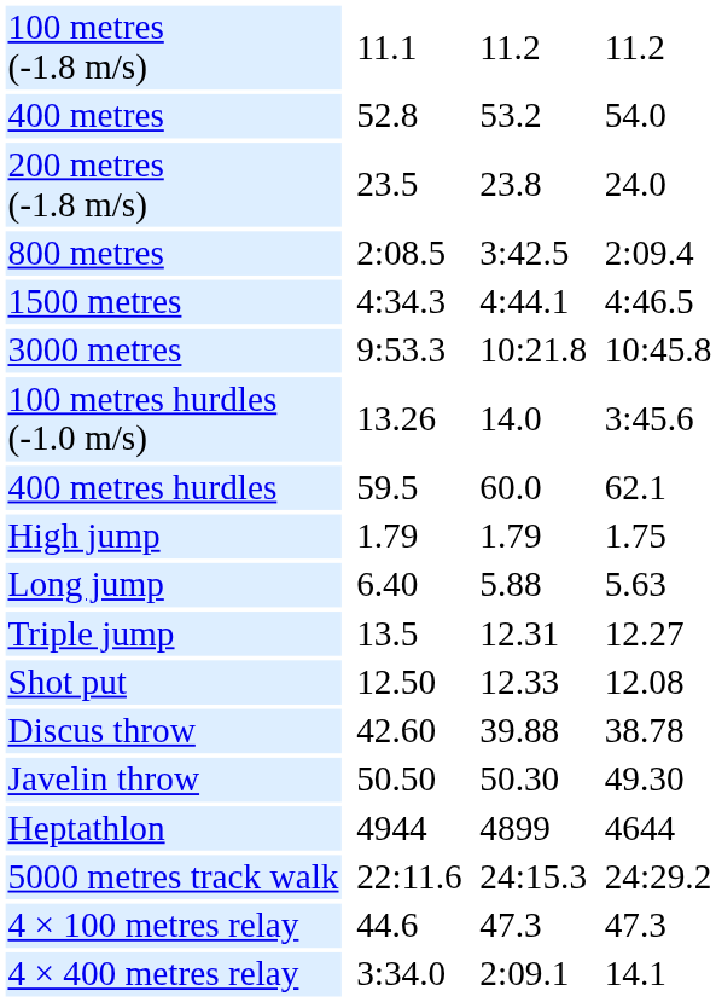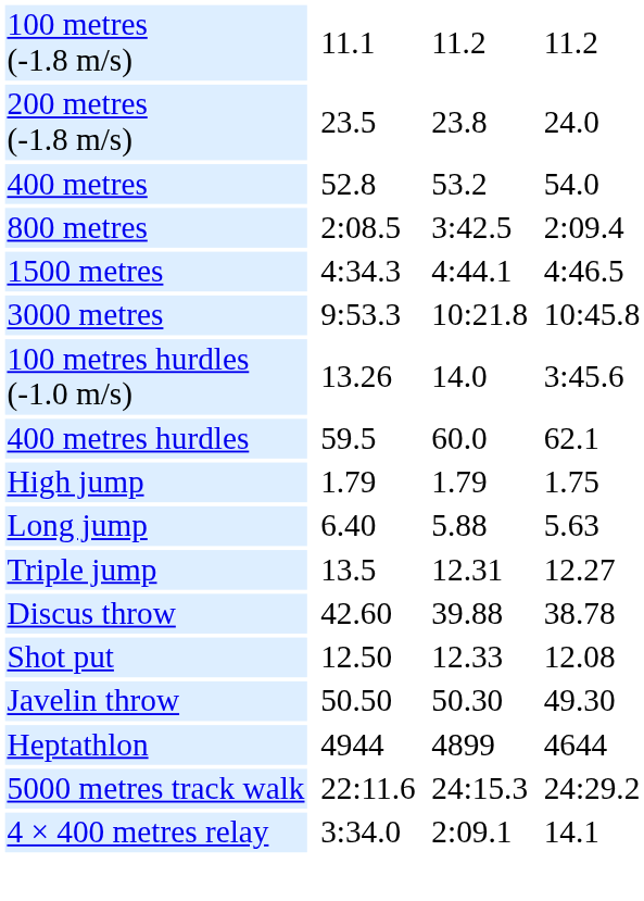rows swapped: 200 metres (-1.8 m/s) <-> 400 metres
rows swapped: Shot put <-> Discus throw
- row: 4 × 100 metres relay | 44.6 | 47.3 | 47.3
